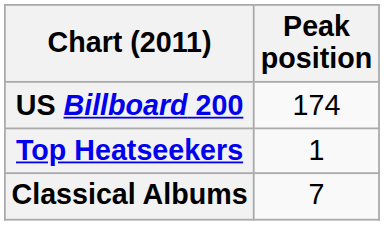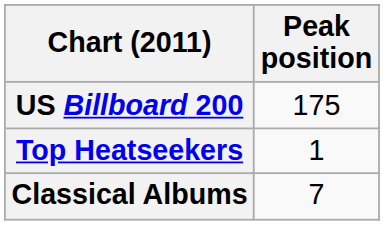US Billboard 200 | Peak position: 174 -> 175
